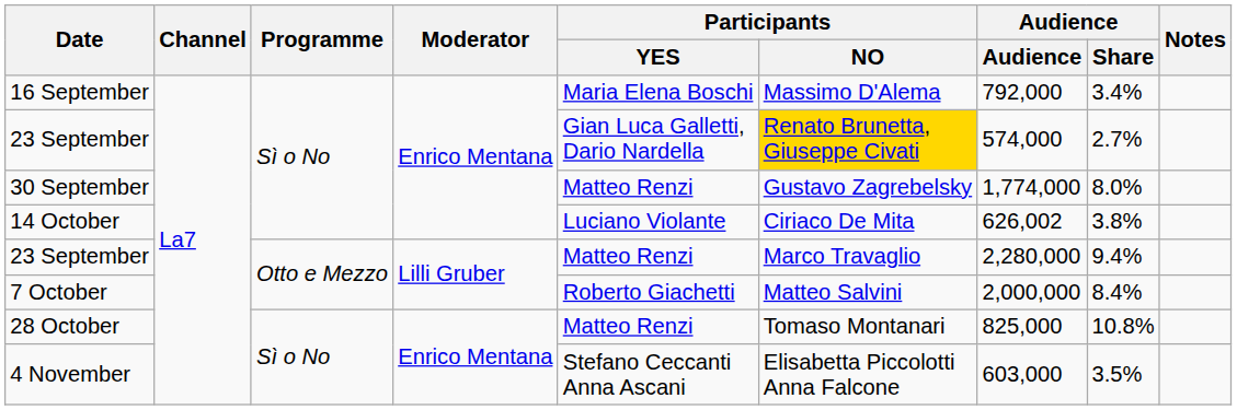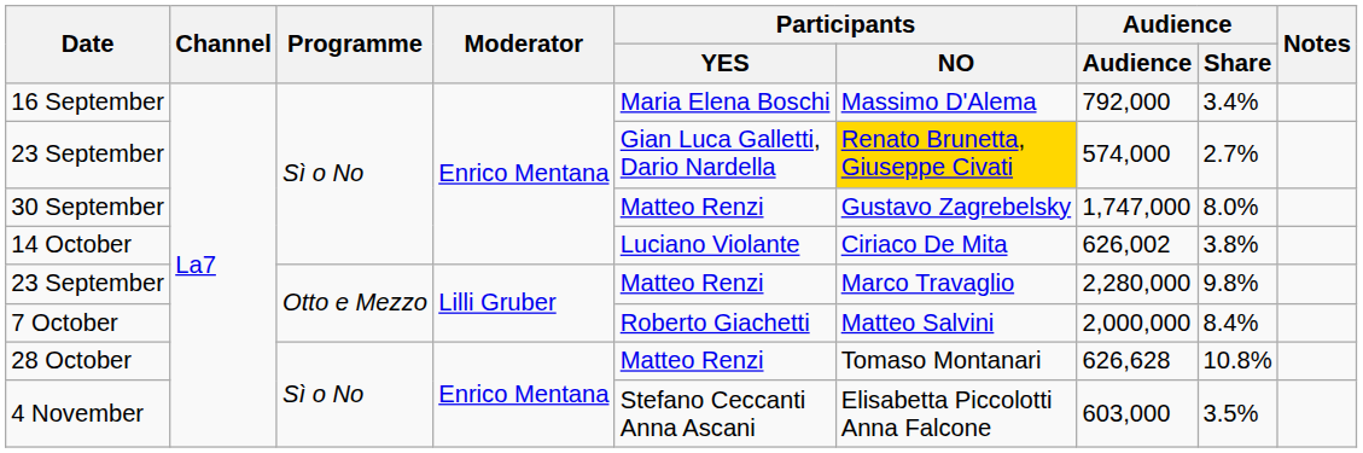30 September | Audience: 1,774,000 -> 1,747,000
23 September / Otto e Mezzo | Audience / Share: 9.4% -> 9.8%
28 October | Audience: 825,000 -> 626,628
